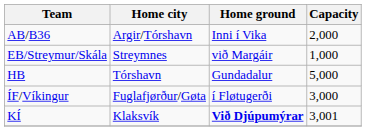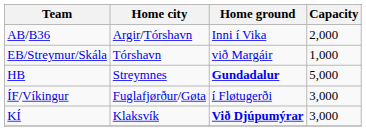EB/Streymur/Skála | Home city: Streymnes -> Tórshavn
HB | Home city: Tórshavn -> Streymnes
HB | Home ground: normal -> bold
KÍ | Capacity: 3,001 -> 3,000
